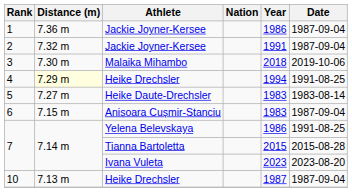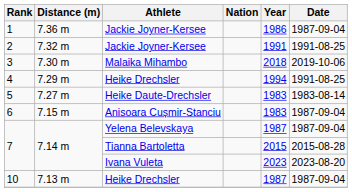2 | Date: 1987-09-04 -> 1991-08-25
4 | Distance (m): lightyellow background -> no background
7 / Yelena Belevskaya | Year: 1986 -> 1987
7 / Yelena Belevskaya | Date: 1991-08-25 -> 1987-09-04
